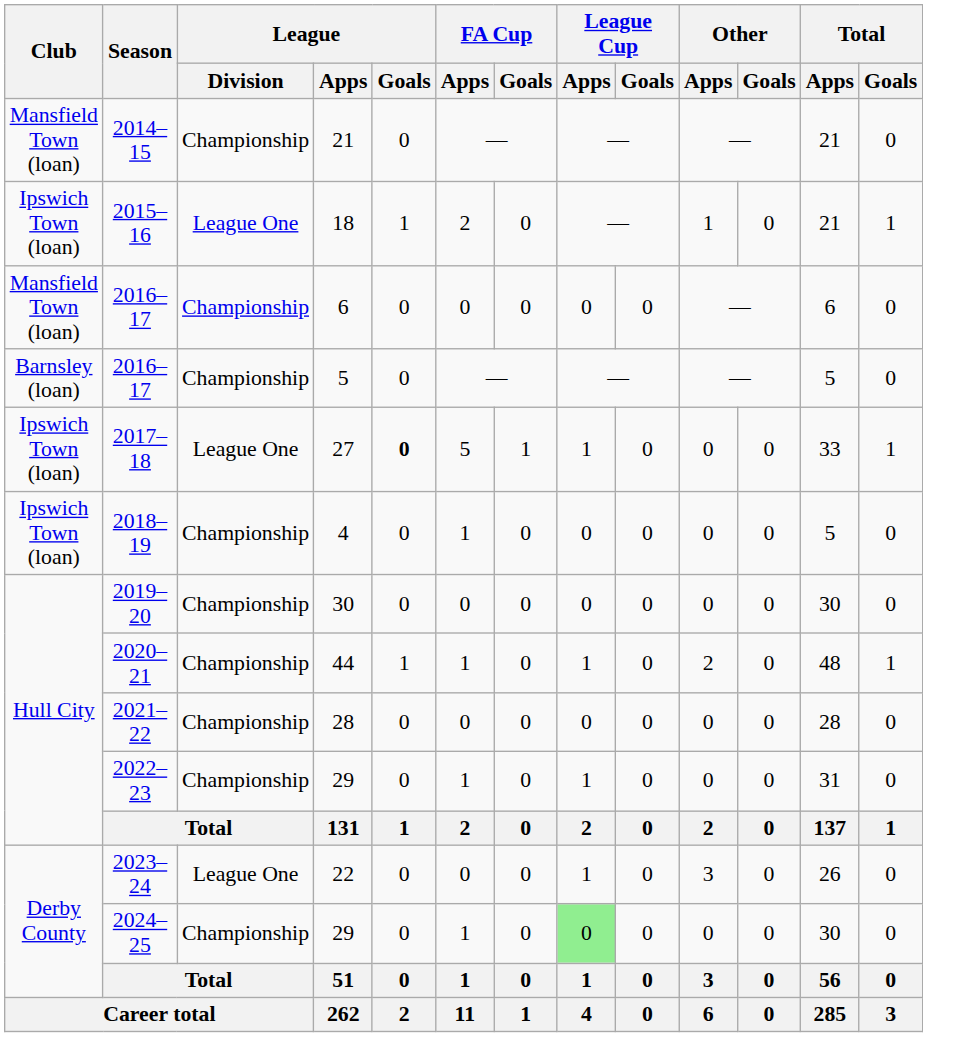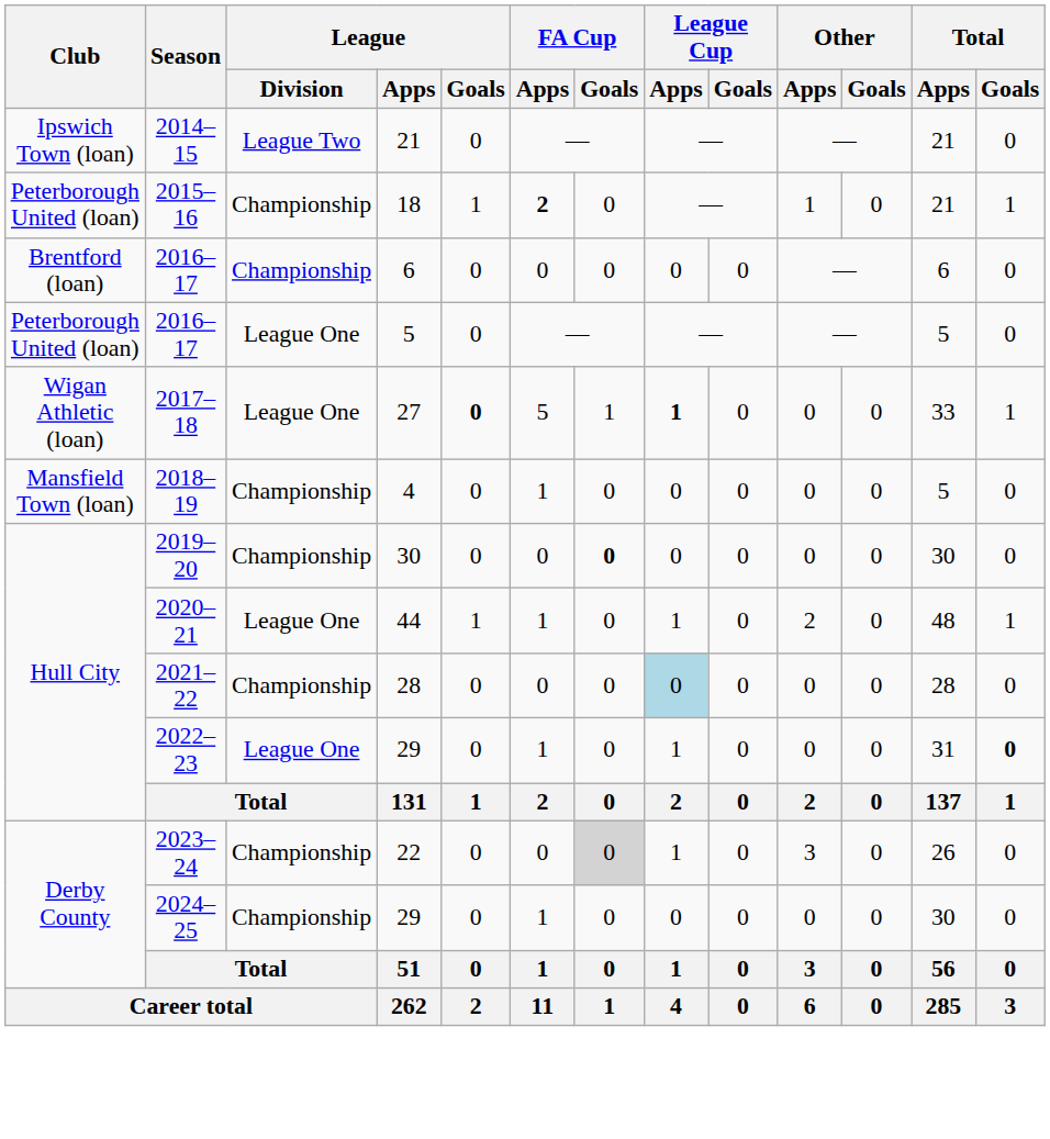2014–15 | Club: Mansfield Town (loan) -> Ipswich Town (loan)
2014–15 | League / Division: Championship -> League Two
2015–16 | Club: Ipswich Town (loan) -> Peterborough United (loan)
2015–16 | League / Division: League One -> Championship
2015–16 | FA Cup / Apps: normal -> bold
2016–17 / 6 | Club: Mansfield Town (loan) -> Brentford (loan)
2016–17 / 5 | Club: Barnsley (loan) -> Peterborough United (loan)
2016–17 / 5 | League / Division: Championship -> League One
2017–18 | Club: Ipswich Town (loan) -> Wigan Athletic (loan)
2017–18 | League Cup / Apps: normal -> bold
2018–19 | Club: Ipswich Town (loan) -> Mansfield Town (loan)
2019–20 | FA Cup / Goals: normal -> bold
2020–21 | League / Division: Championship -> League One
2021–22 | League Cup / Apps: no background -> lightblue background
2022–23 | League / Division: Championship -> League One
2022–23 | Total / Goals: normal -> bold
2023–24 | League / Division: League One -> Championship
2023–24 | FA Cup / Goals: no background -> lightgrey background
2024–25 | League Cup / Apps: lightgreen background -> no background
